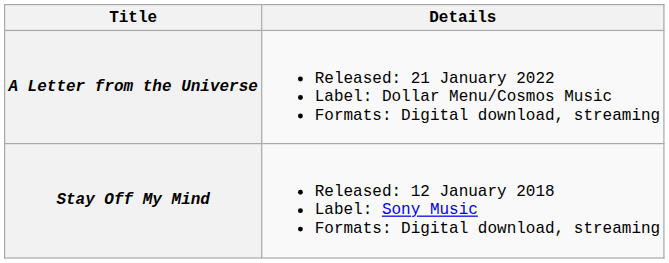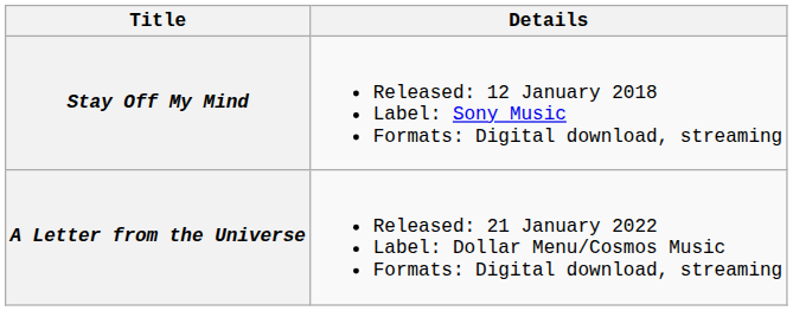rows swapped: Stay Off My Mind <-> A Letter from the Universe
